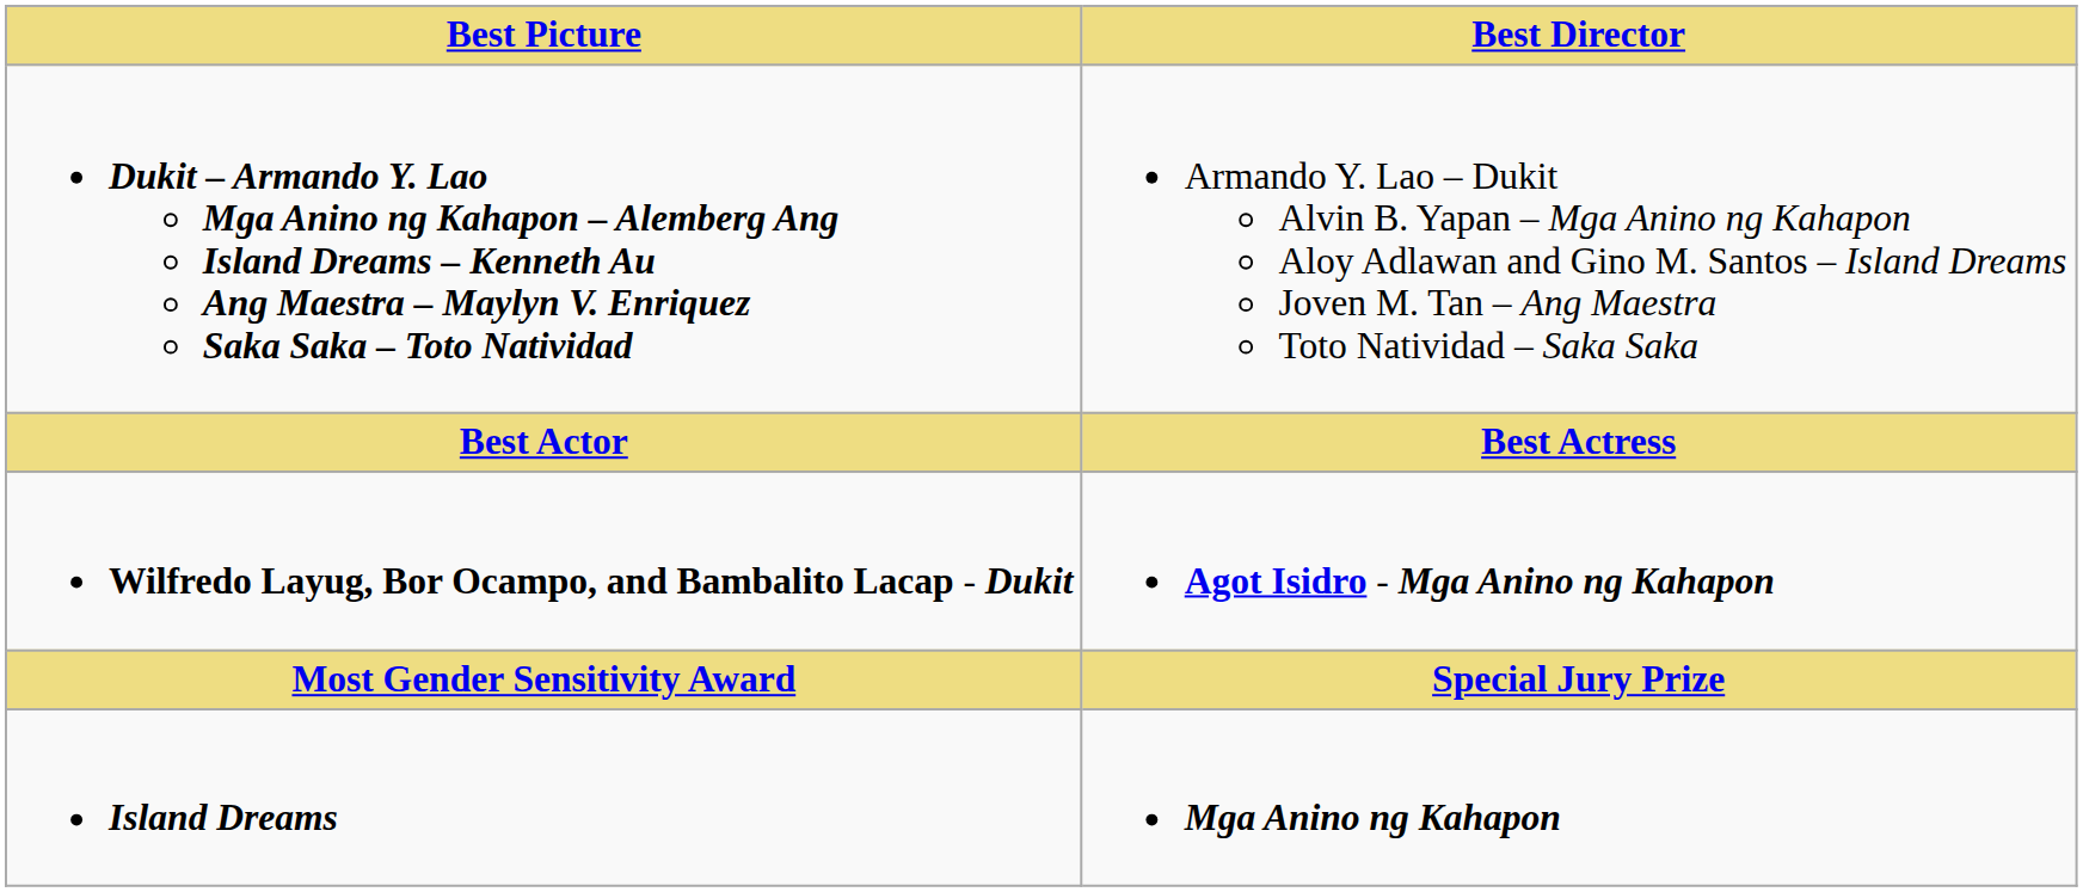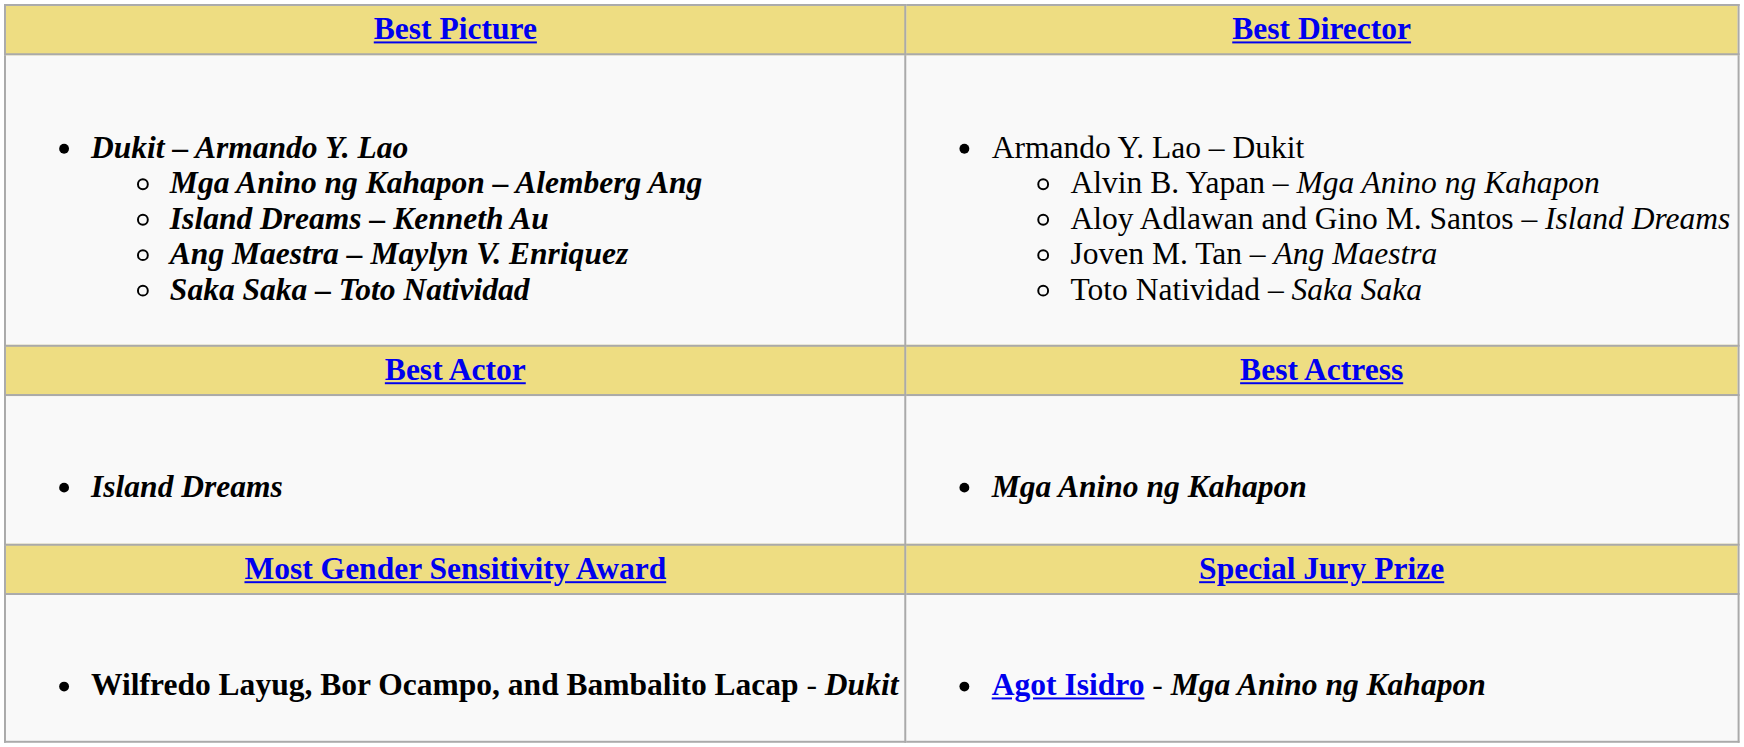rows swapped: Wilfredo Layug, Bor Ocampo, and Bambalito Lacap - Dukit <-> Island Dreams
